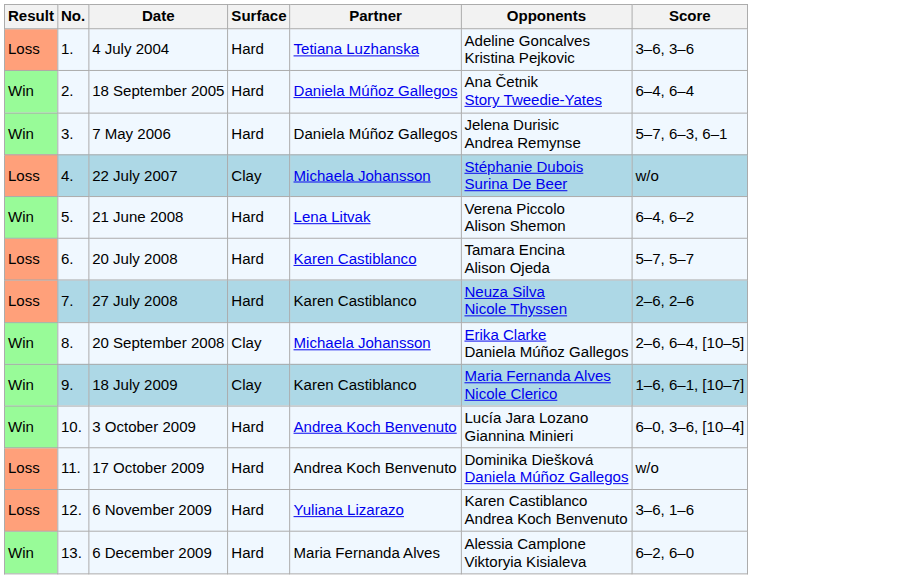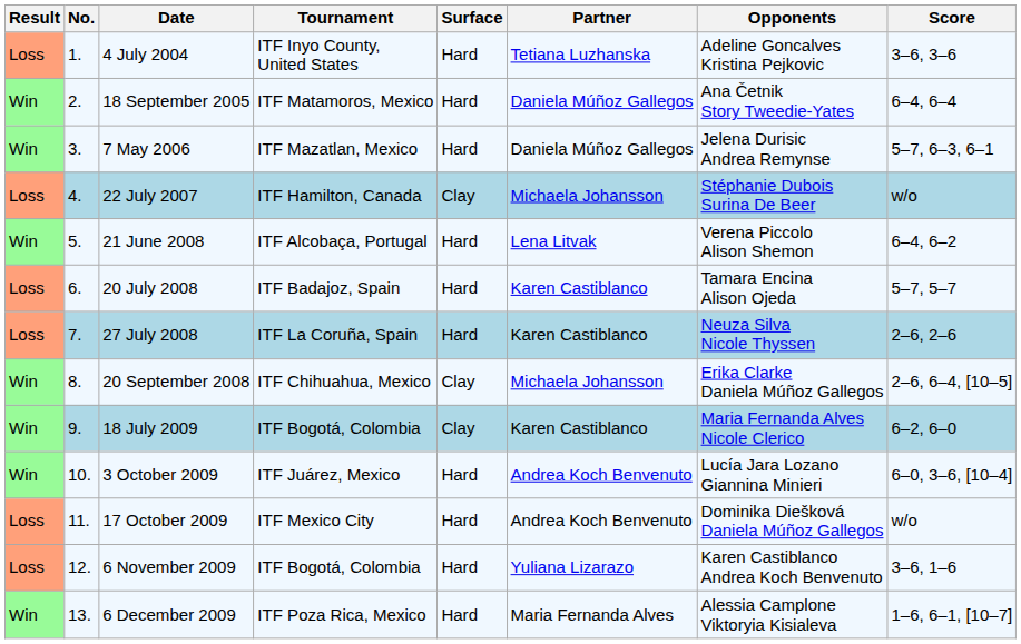+ column: Tournament | ITF Inyo County, United States | ITF Matamoros, Mexico | ITF Mazatlan, Mexico | ITF Hamilton, Canada | ITF Alcobaça, Portugal | ITF Badajoz, Spain | ITF La Coruña, Spain | ITF Chihuahua, Mexico | ITF Bogotá, Colombia | ITF Juárez, Mexico | ITF Mexico City | ITF Bogotá, Colombia | ITF Poza Rica, Mexico
18 July 2009 | Score: 1–6, 6–1, [10–7] -> 6–2, 6–0
6 December 2009 | Score: 6–2, 6–0 -> 1–6, 6–1, [10–7]
